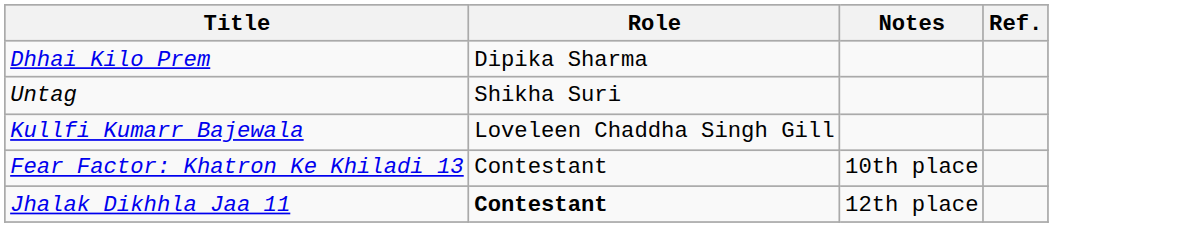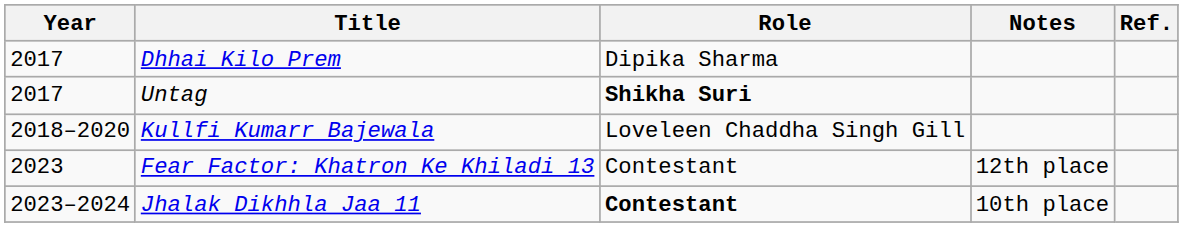+ column: Year | 2017 | 2017 | 2018–2020 | 2023 | 2023–2024
Untag | Role: normal -> bold
Fear Factor: Khatron Ke Khiladi 13 | Notes: 10th place -> 12th place
Jhalak Dikhhla Jaa 11 | Notes: 12th place -> 10th place
